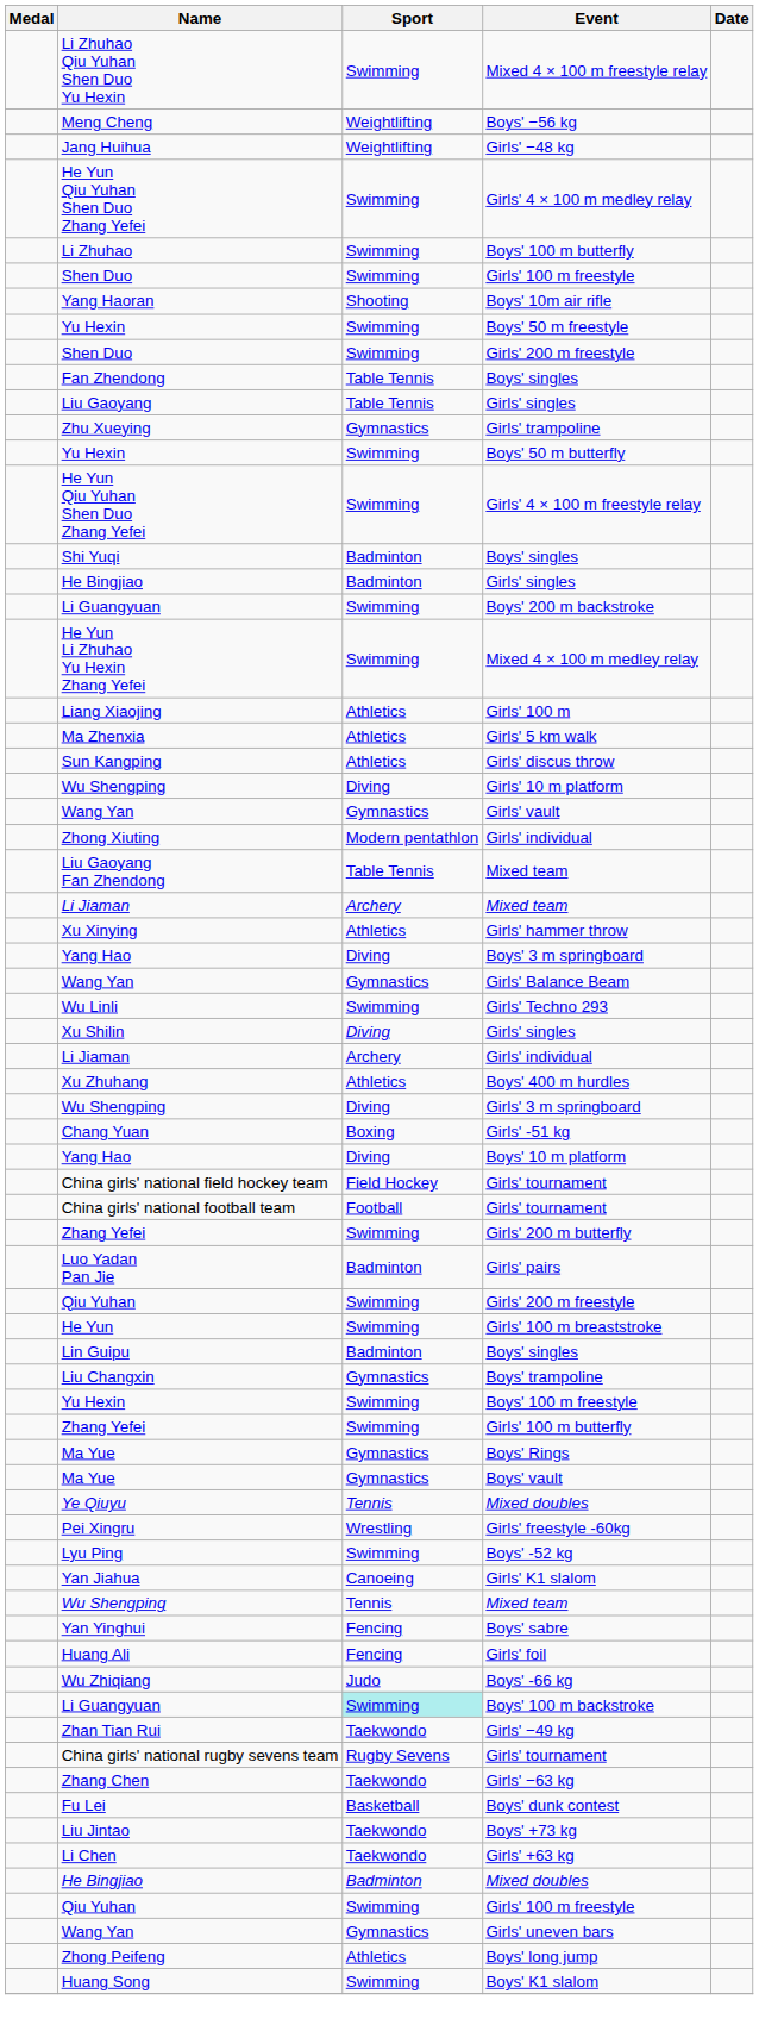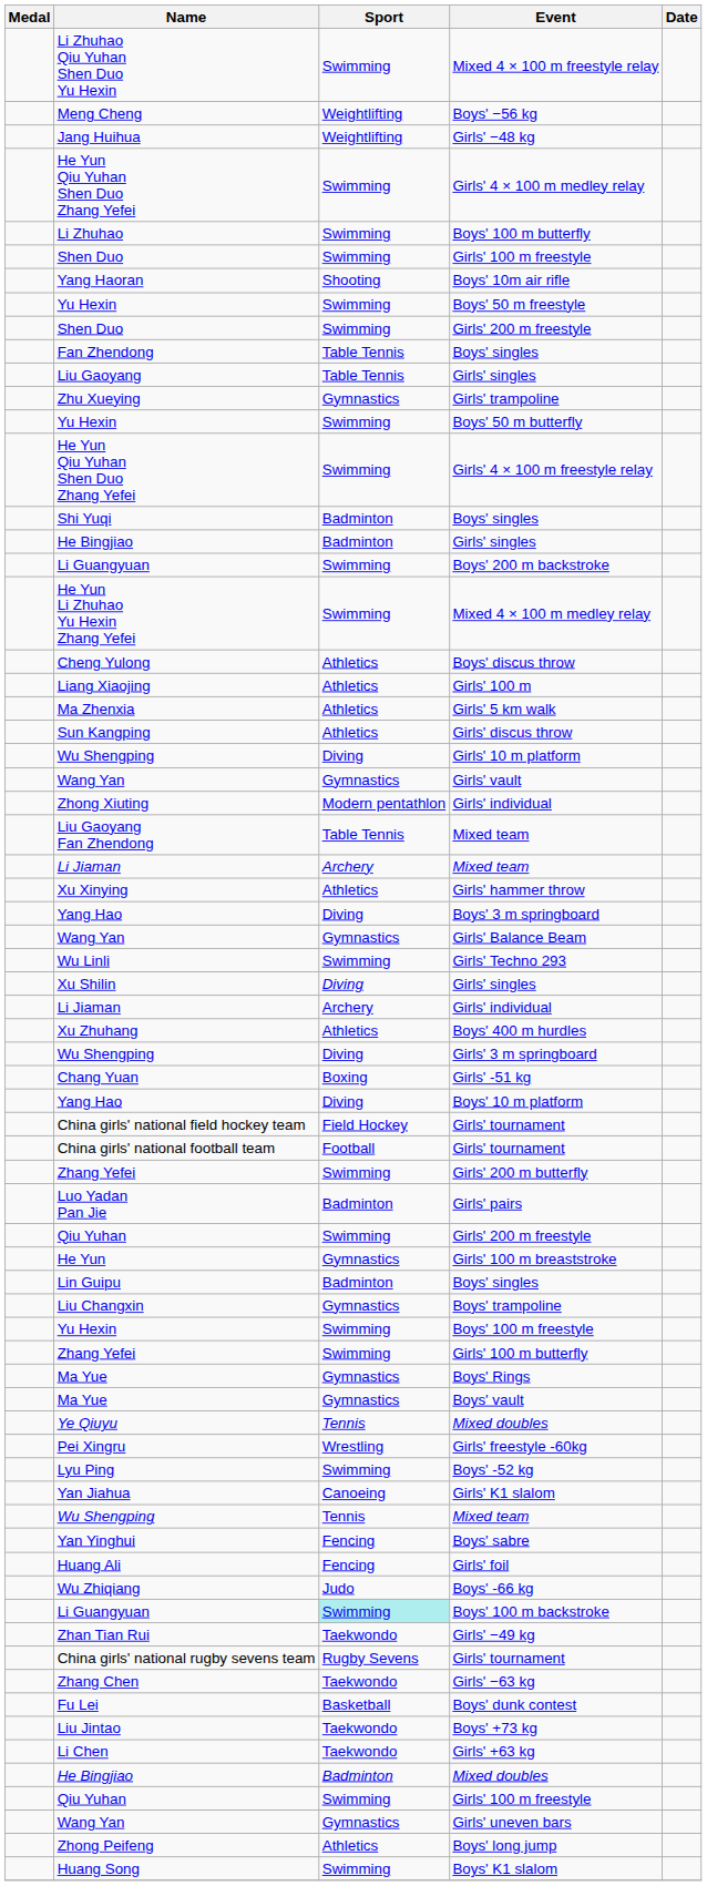+ row: Cheng Yulong | Athletics | Boys' discus throw
Girls' 100 m breaststroke | Sport: Swimming -> Gymnastics
